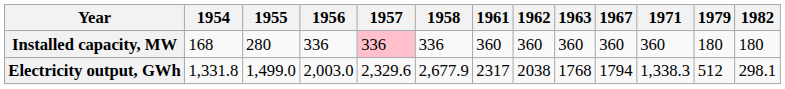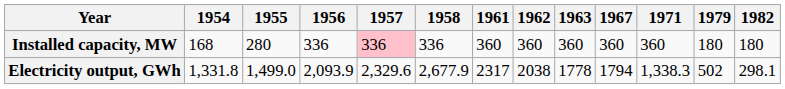Electricity output, GWh | 1956: 2,003.0 -> 2,093.9
Electricity output, GWh | 1963: 1768 -> 1778
Electricity output, GWh | 1979: 512 -> 502
